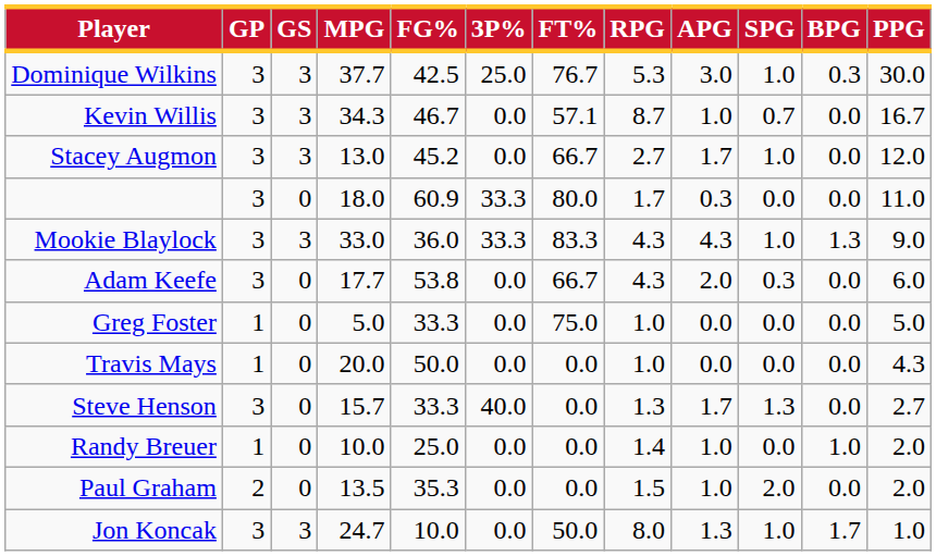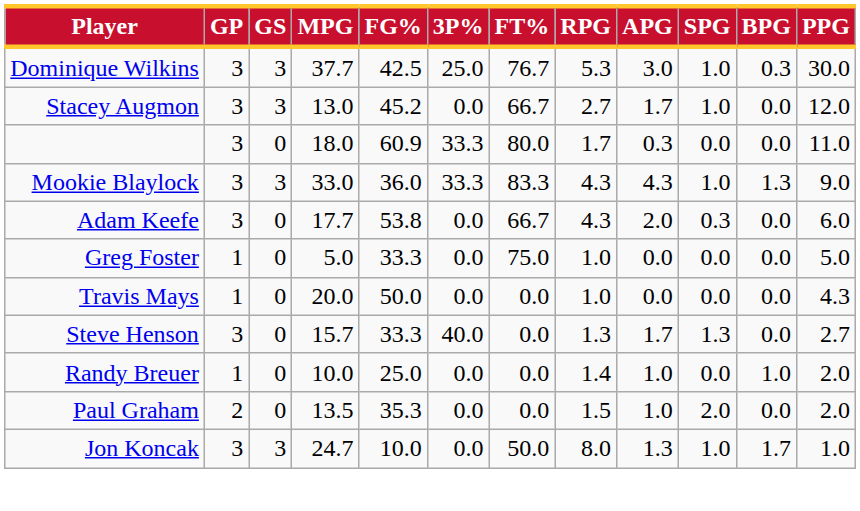- row: Kevin Willis | 3 | 3 | 34.3 | 46.7 | 0.0 | 57.1 | 8.7 | 1.0 | 0.7 | 0.0 | 16.7
